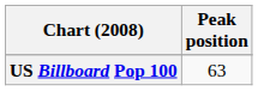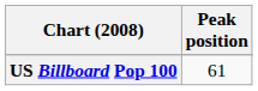US Billboard Pop 100 | Peak position: 63 -> 61
